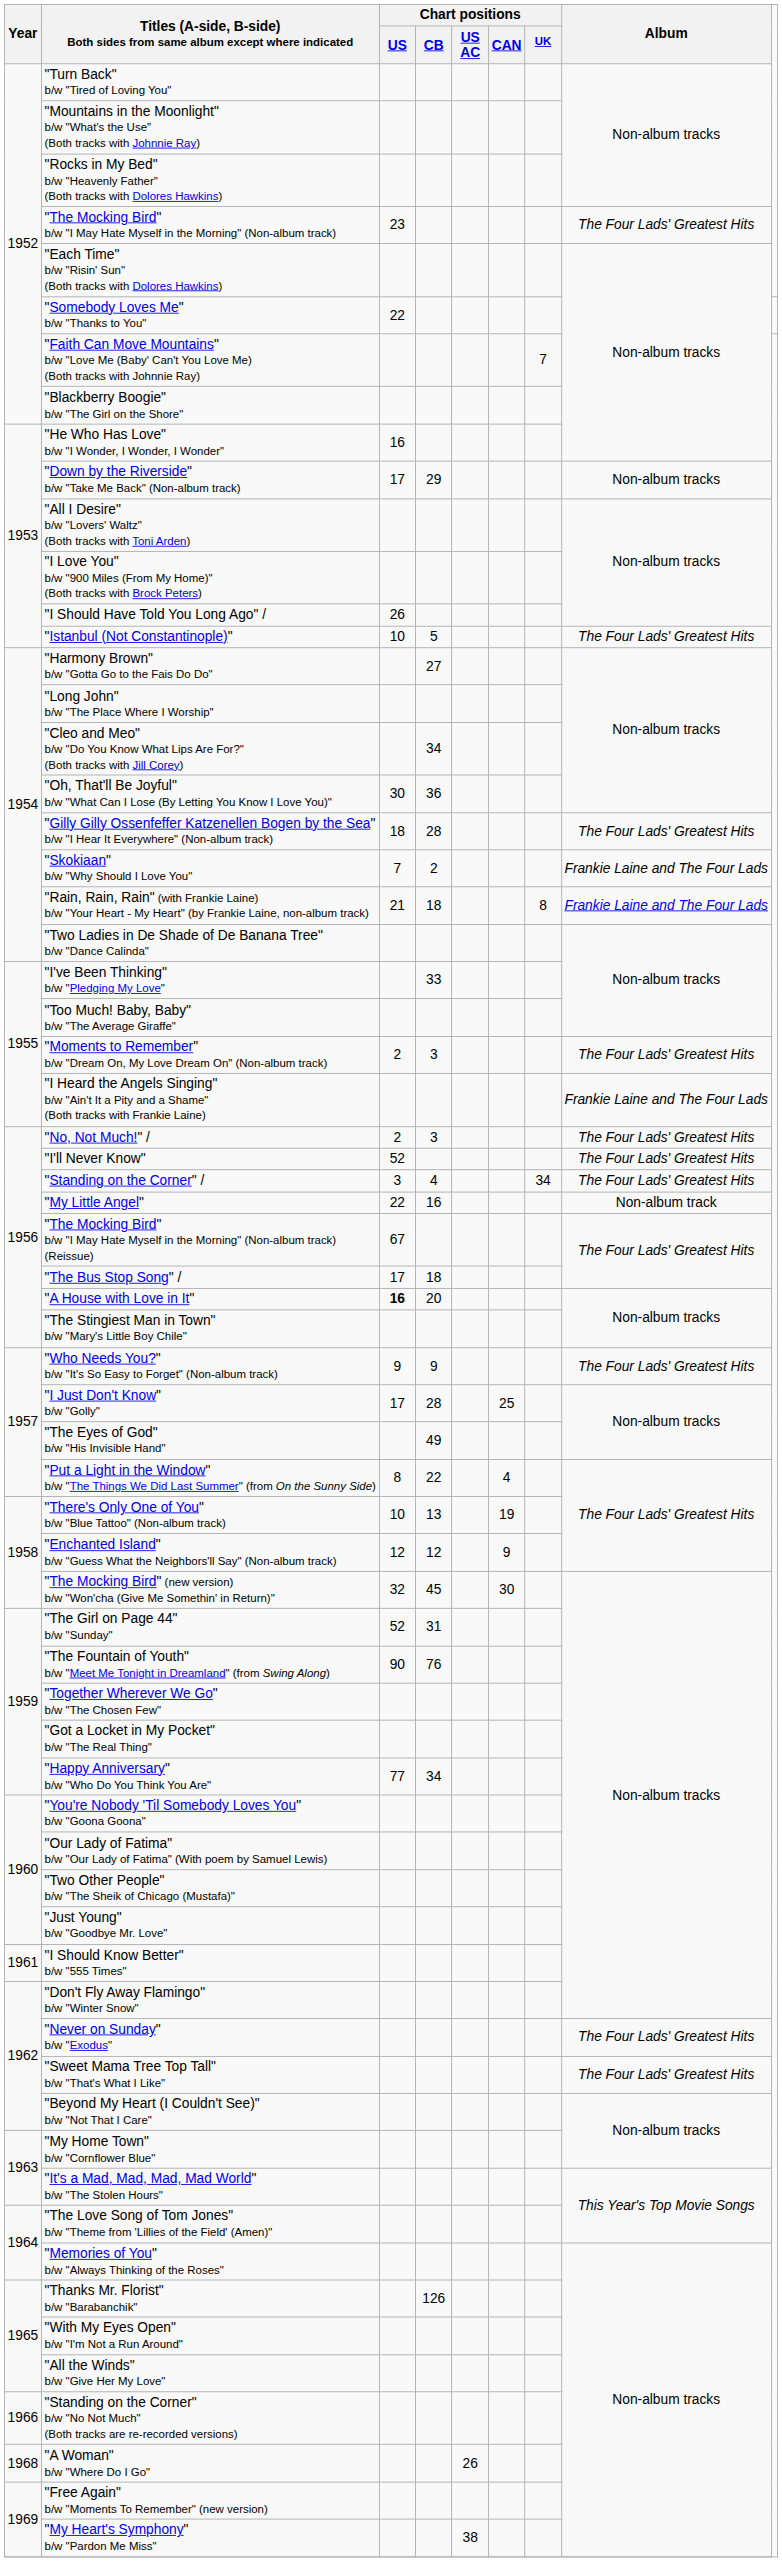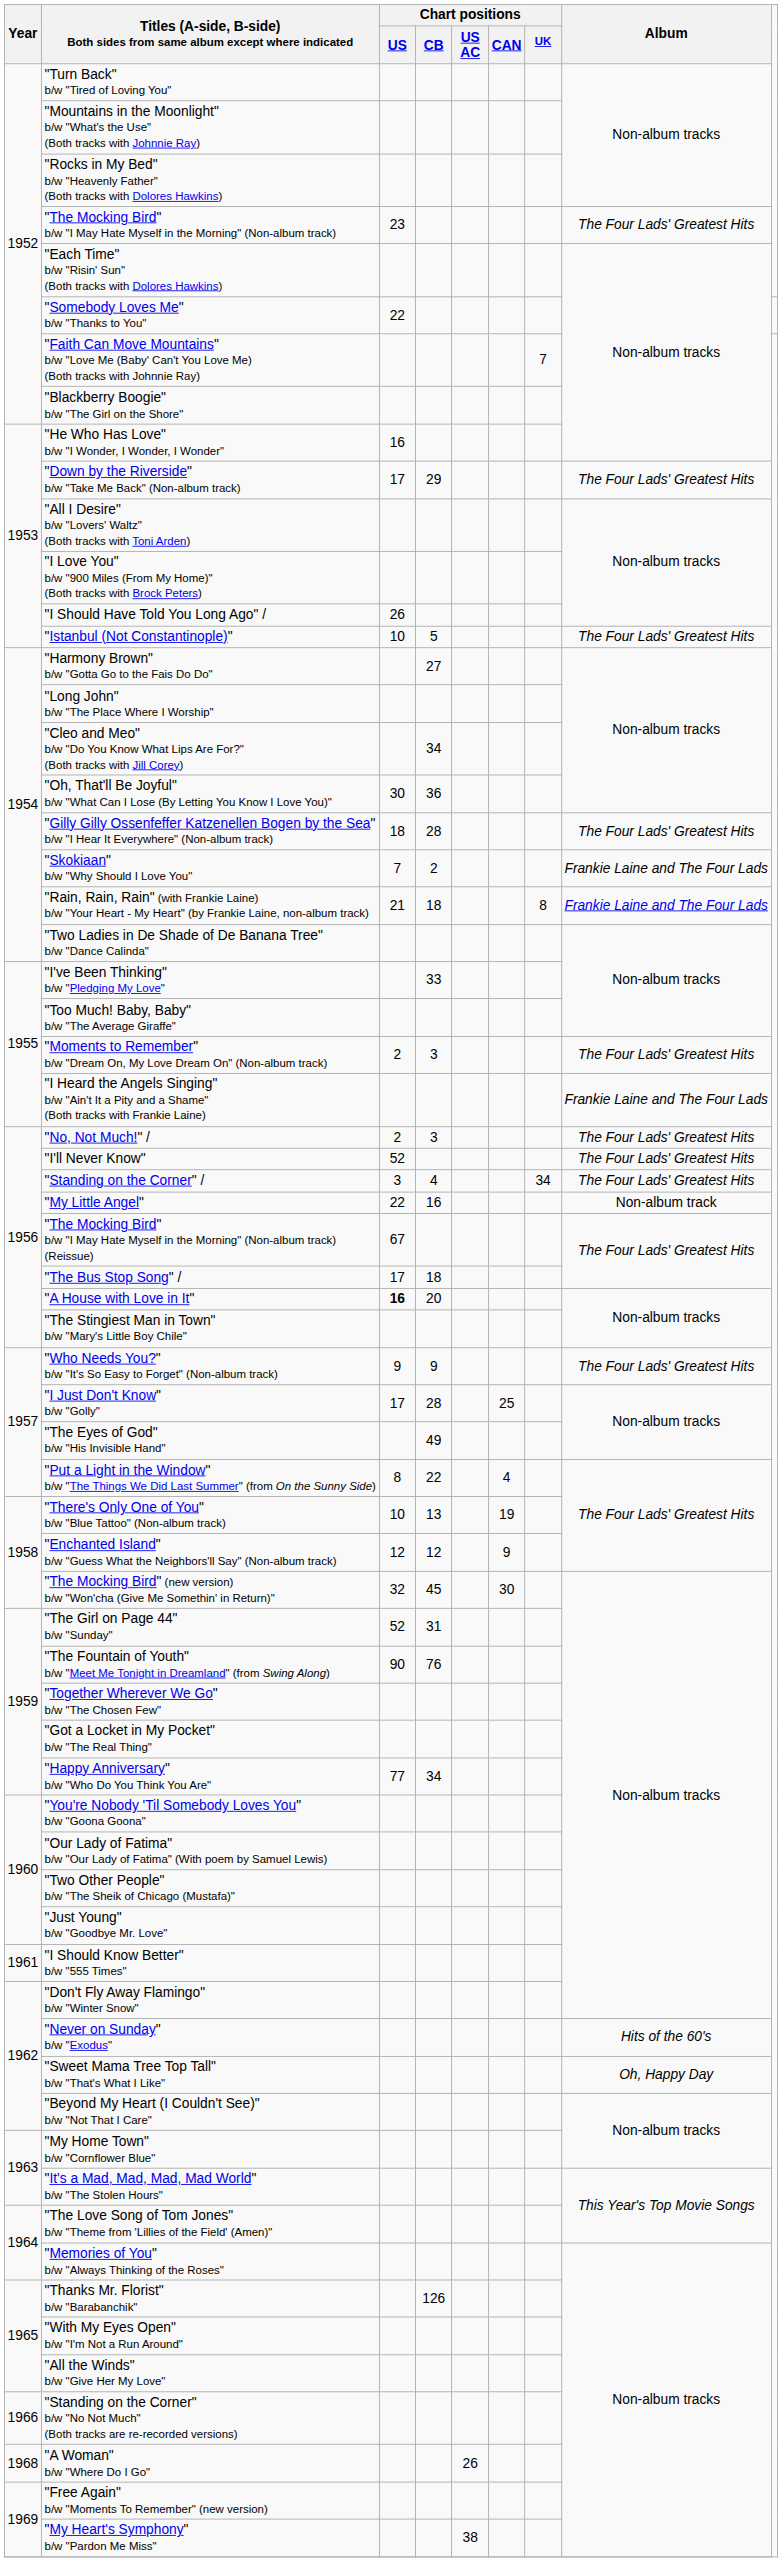"Down by the Riverside" b/w "Take Me Back" (Non-album track) | Album: Non-album tracks -> The Four Lads' Greatest Hits
"Never on Sunday" b/w "Exodus" | Album: The Four Lads' Greatest Hits -> Hits of the 60's
"Sweet Mama Tree Top Tall" b/w "That's What I Like" | Album: The Four Lads' Greatest Hits -> Oh, Happy Day
